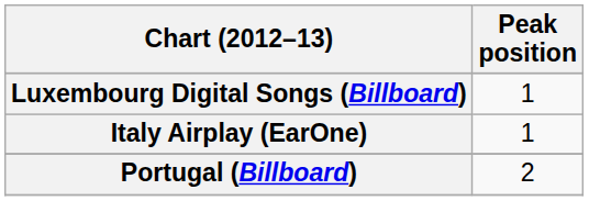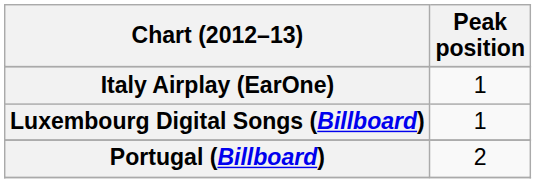rows swapped: Italy Airplay (EarOne) <-> Luxembourg Digital Songs (Billboard)
